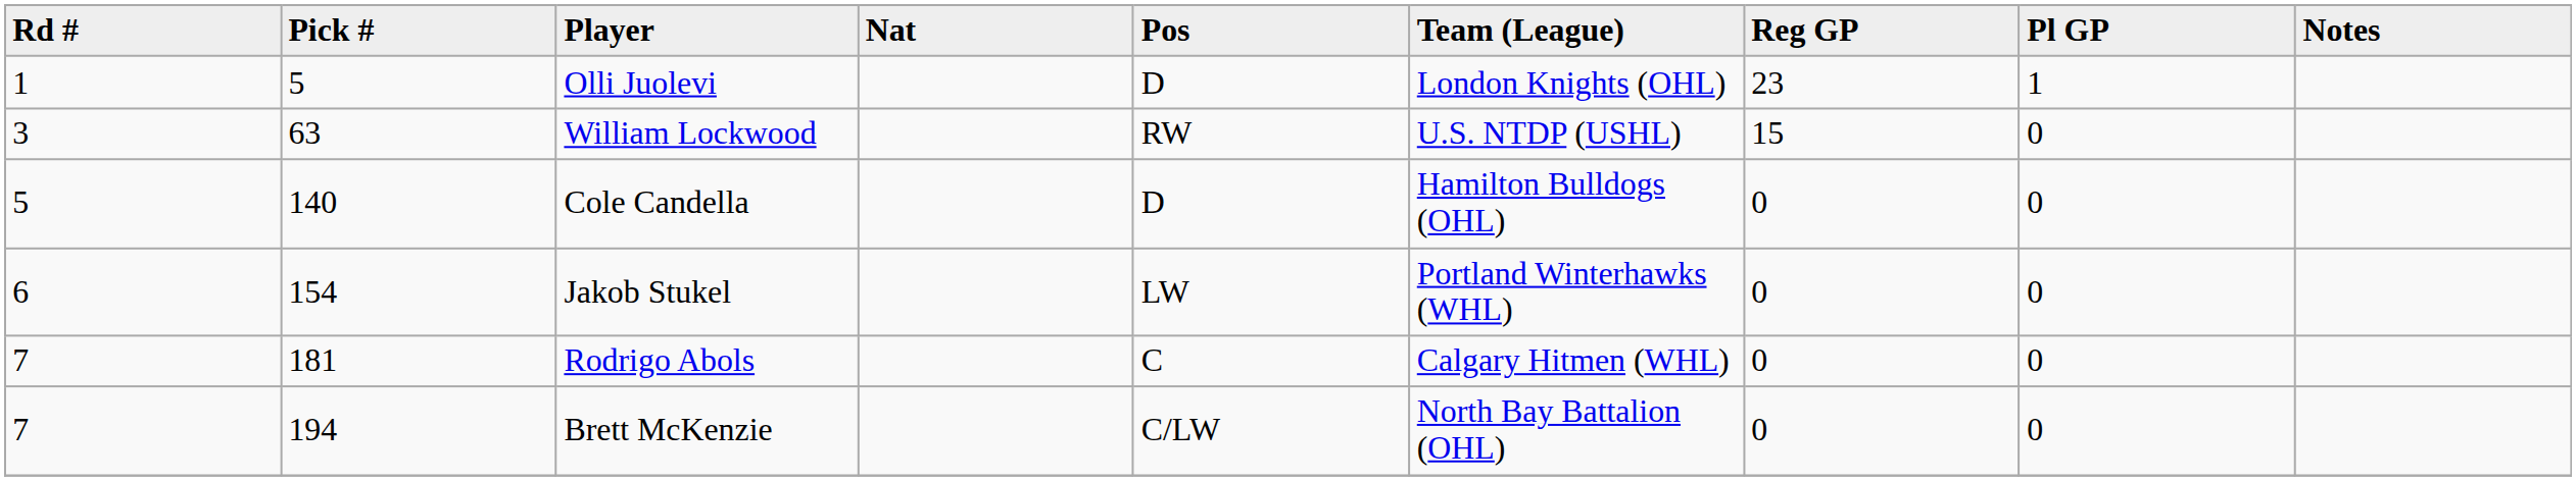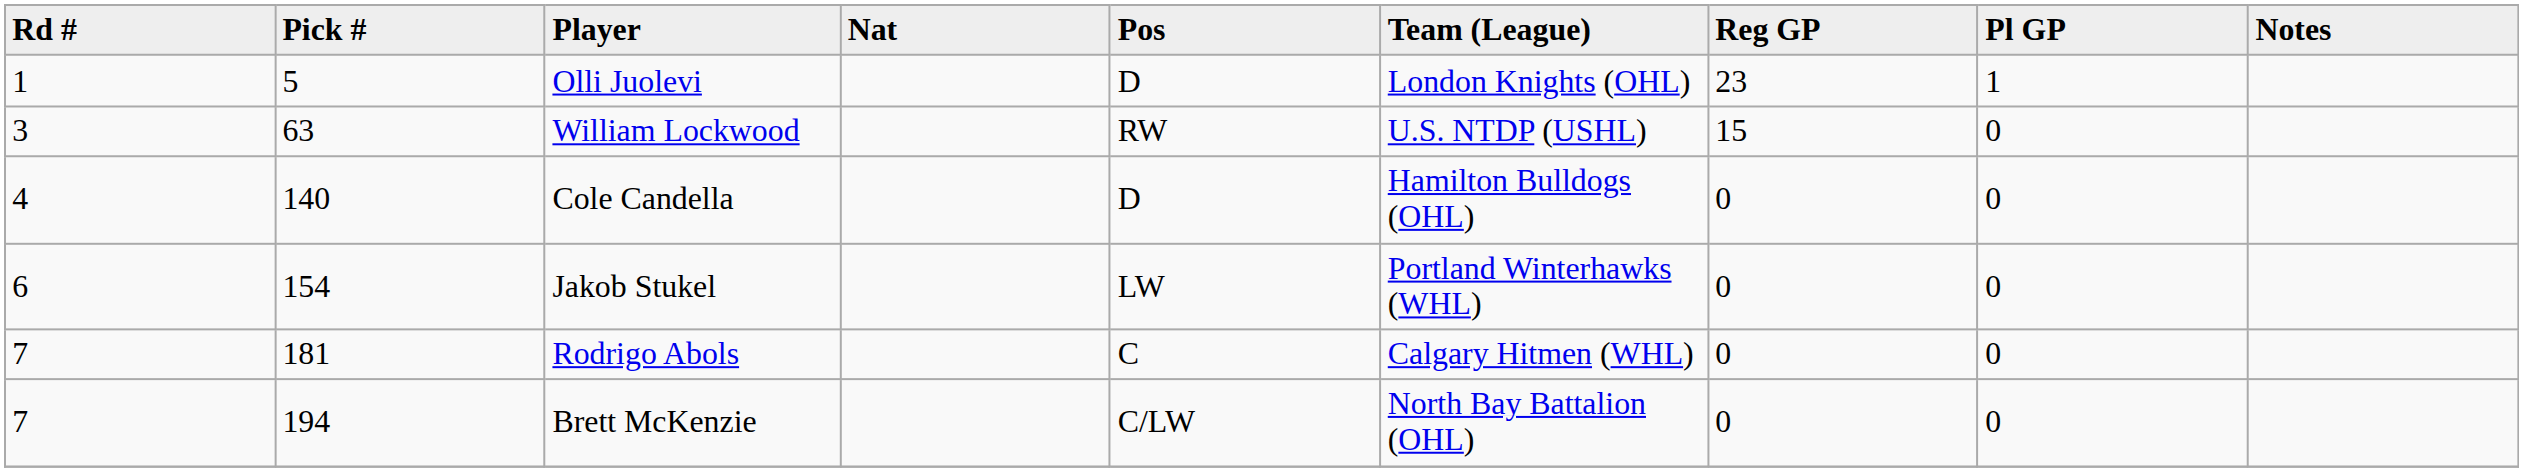Cole Candella | Rd #: 5 -> 4
